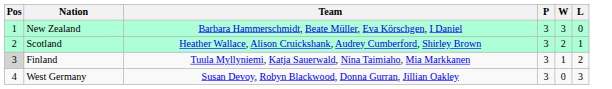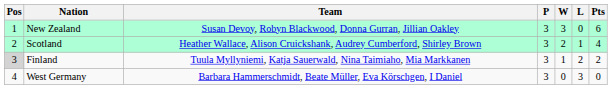+ column: Pts | 6 | 4 | 2 | 0
New Zealand | Team: Barbara Hammerschmidt, Beate Müller, Eva Körschgen, I Daniel -> Susan Devoy, Robyn Blackwood, Donna Gurran, Jillian Oakley
West Germany | Team: Susan Devoy, Robyn Blackwood, Donna Gurran, Jillian Oakley -> Barbara Hammerschmidt, Beate Müller, Eva Körschgen, I Daniel
